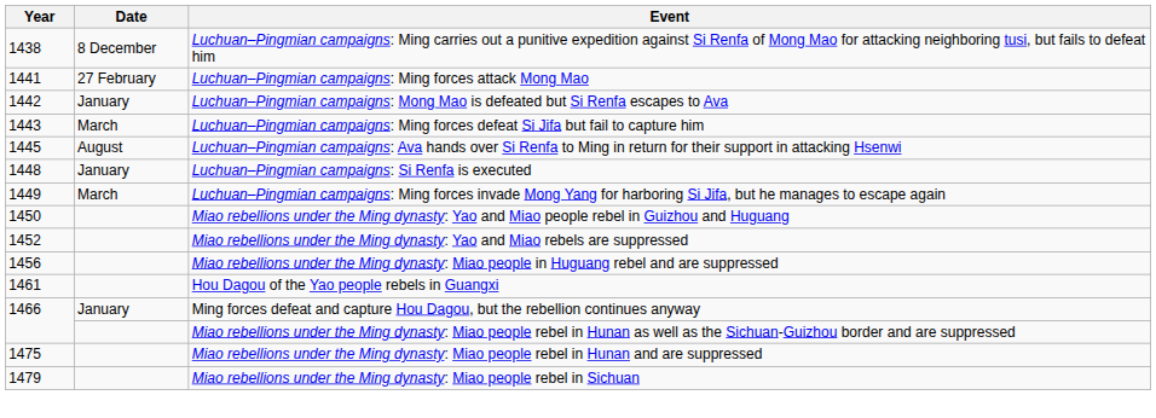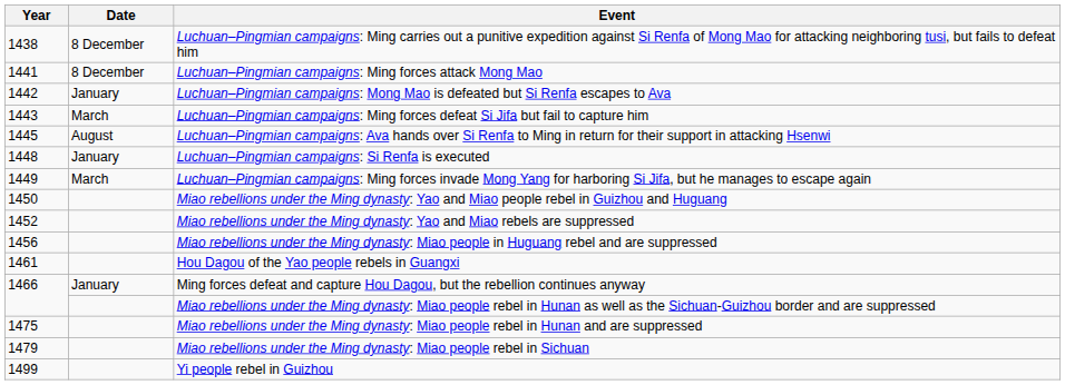Luchuan–Pingmian campaigns: Ming forces attack Mong Mao | Date: 27 February -> 8 December
+ row: 1499 | Yi people rebel in Guizhou
